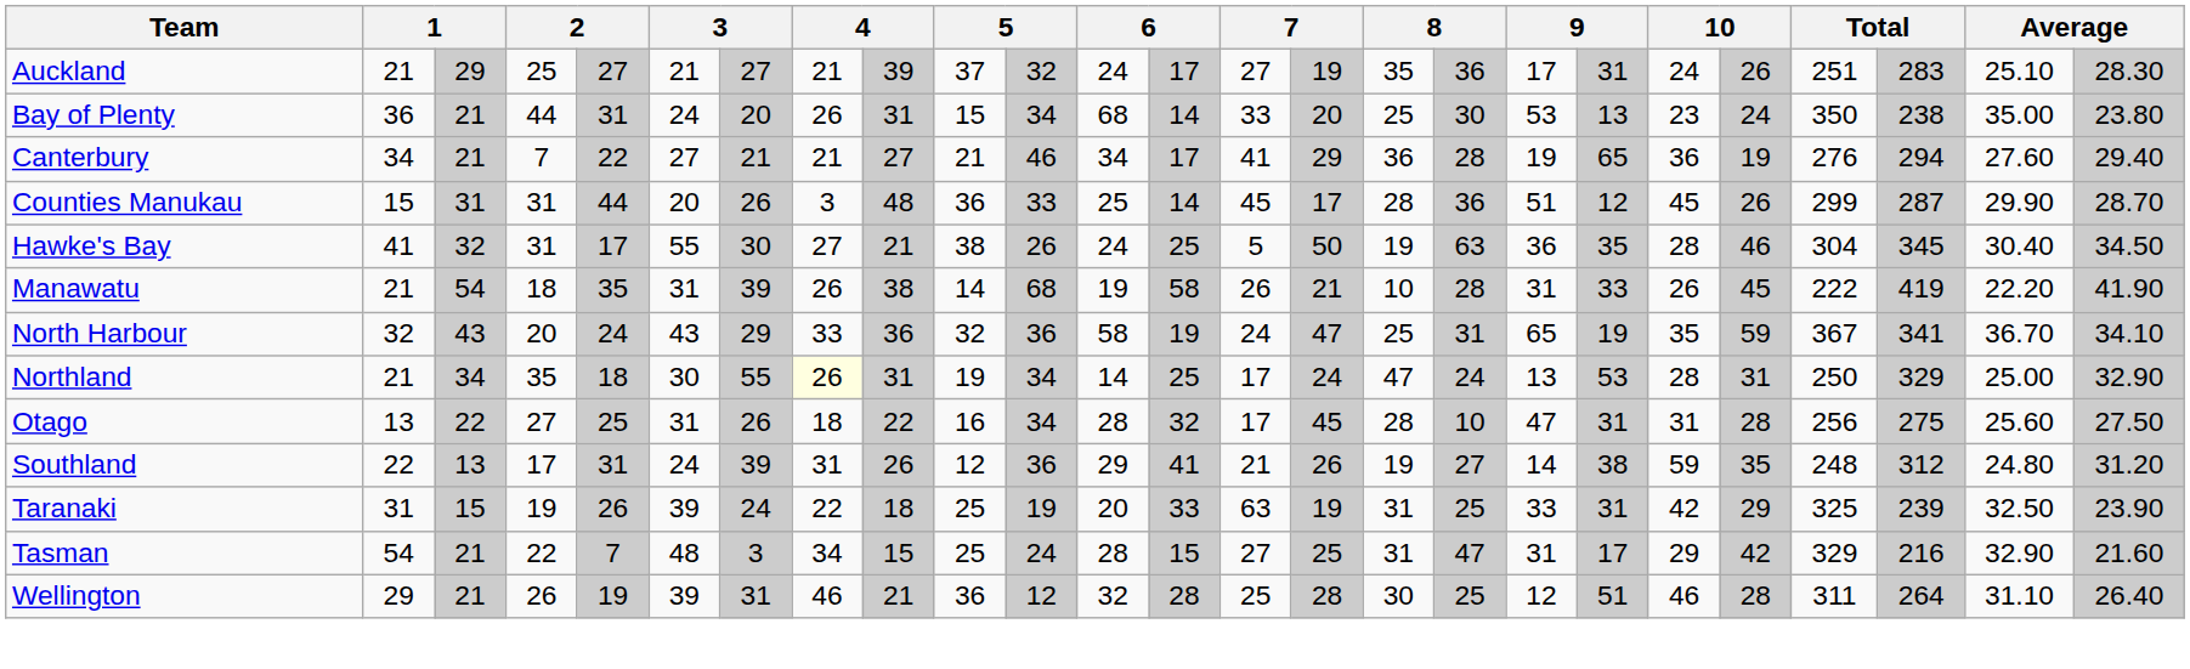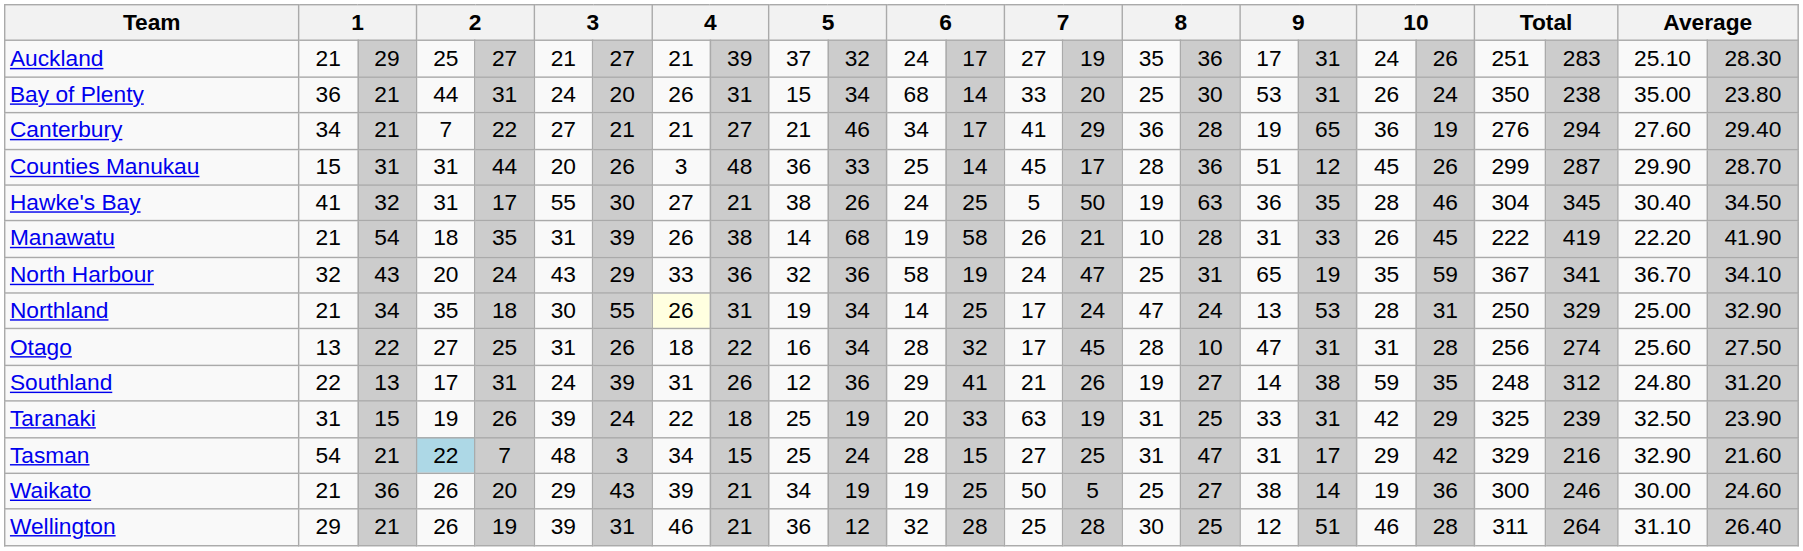Bay of Plenty | column 19: 13 -> 31
Bay of Plenty | column 20: 23 -> 26
Otago | column 23: 275 -> 274
Tasman | column 4: no background -> lightblue background
+ row: Waikato | 21 | 36 | 26 | 20 | 29 | 43 | 39 | 21 | 34 | 19 | 19 | 25 | 50 | 5 | 25 | 27 | 38 | 14 | 19 | 36 | 300 | 246 | 30.00 | 24.60
